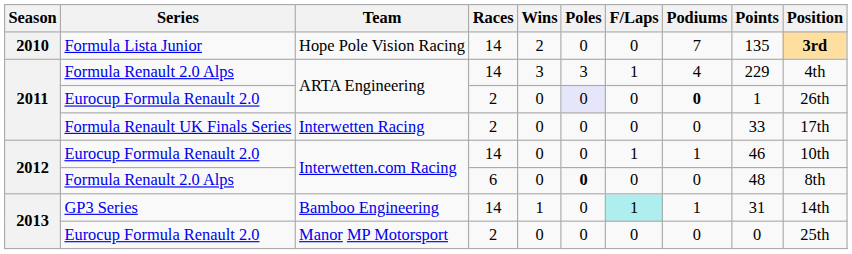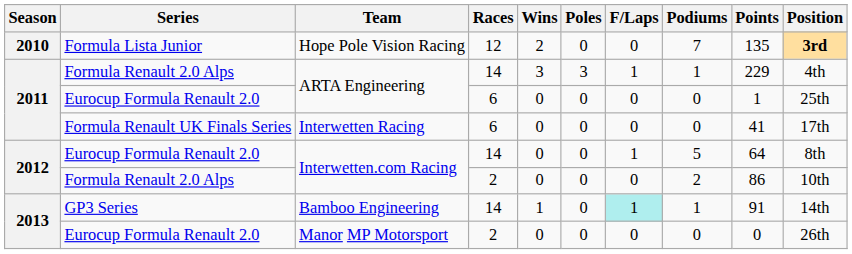Hope Pole Vision Racing | Races: 14 -> 12
Formula Renault 2.0 Alps / ARTA Engineering | Podiums: 4 -> 1
Eurocup Formula Renault 2.0 / ARTA Engineering | Races: 2 -> 6
Eurocup Formula Renault 2.0 / ARTA Engineering | Poles: lavender background -> no background
Eurocup Formula Renault 2.0 / ARTA Engineering | Podiums: bold -> normal
Eurocup Formula Renault 2.0 / ARTA Engineering | Position: 26th -> 25th
Interwetten Racing | Races: 2 -> 6
Interwetten Racing | Points: 33 -> 41
Eurocup Formula Renault 2.0 / Interwetten.com Racing | Podiums: 1 -> 5
Eurocup Formula Renault 2.0 / Interwetten.com Racing | Points: 46 -> 64
Eurocup Formula Renault 2.0 / Interwetten.com Racing | Position: 10th -> 8th
Formula Renault 2.0 Alps / Interwetten.com Racing | Races: 6 -> 2
Formula Renault 2.0 Alps / Interwetten.com Racing | Poles: bold -> normal
Formula Renault 2.0 Alps / Interwetten.com Racing | Podiums: 0 -> 2
Formula Renault 2.0 Alps / Interwetten.com Racing | Points: 48 -> 86
Formula Renault 2.0 Alps / Interwetten.com Racing | Position: 8th -> 10th
Bamboo Engineering | Points: 31 -> 91
Manor MP Motorsport | Position: 25th -> 26th
